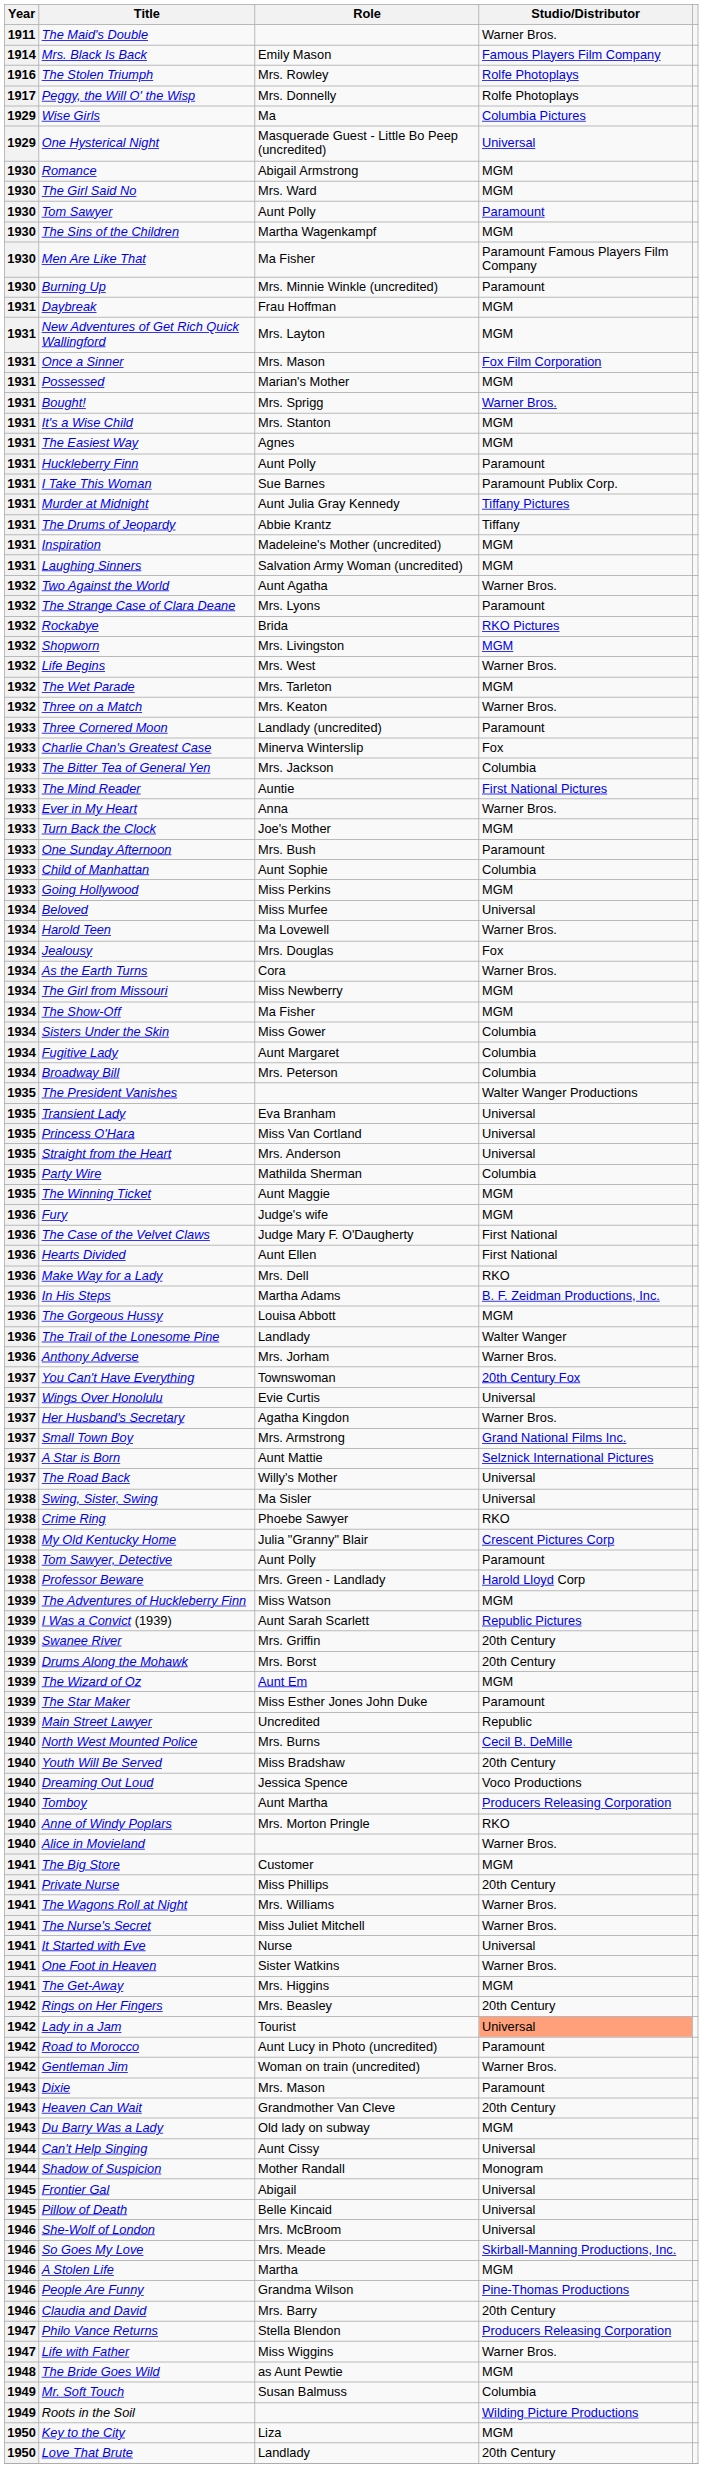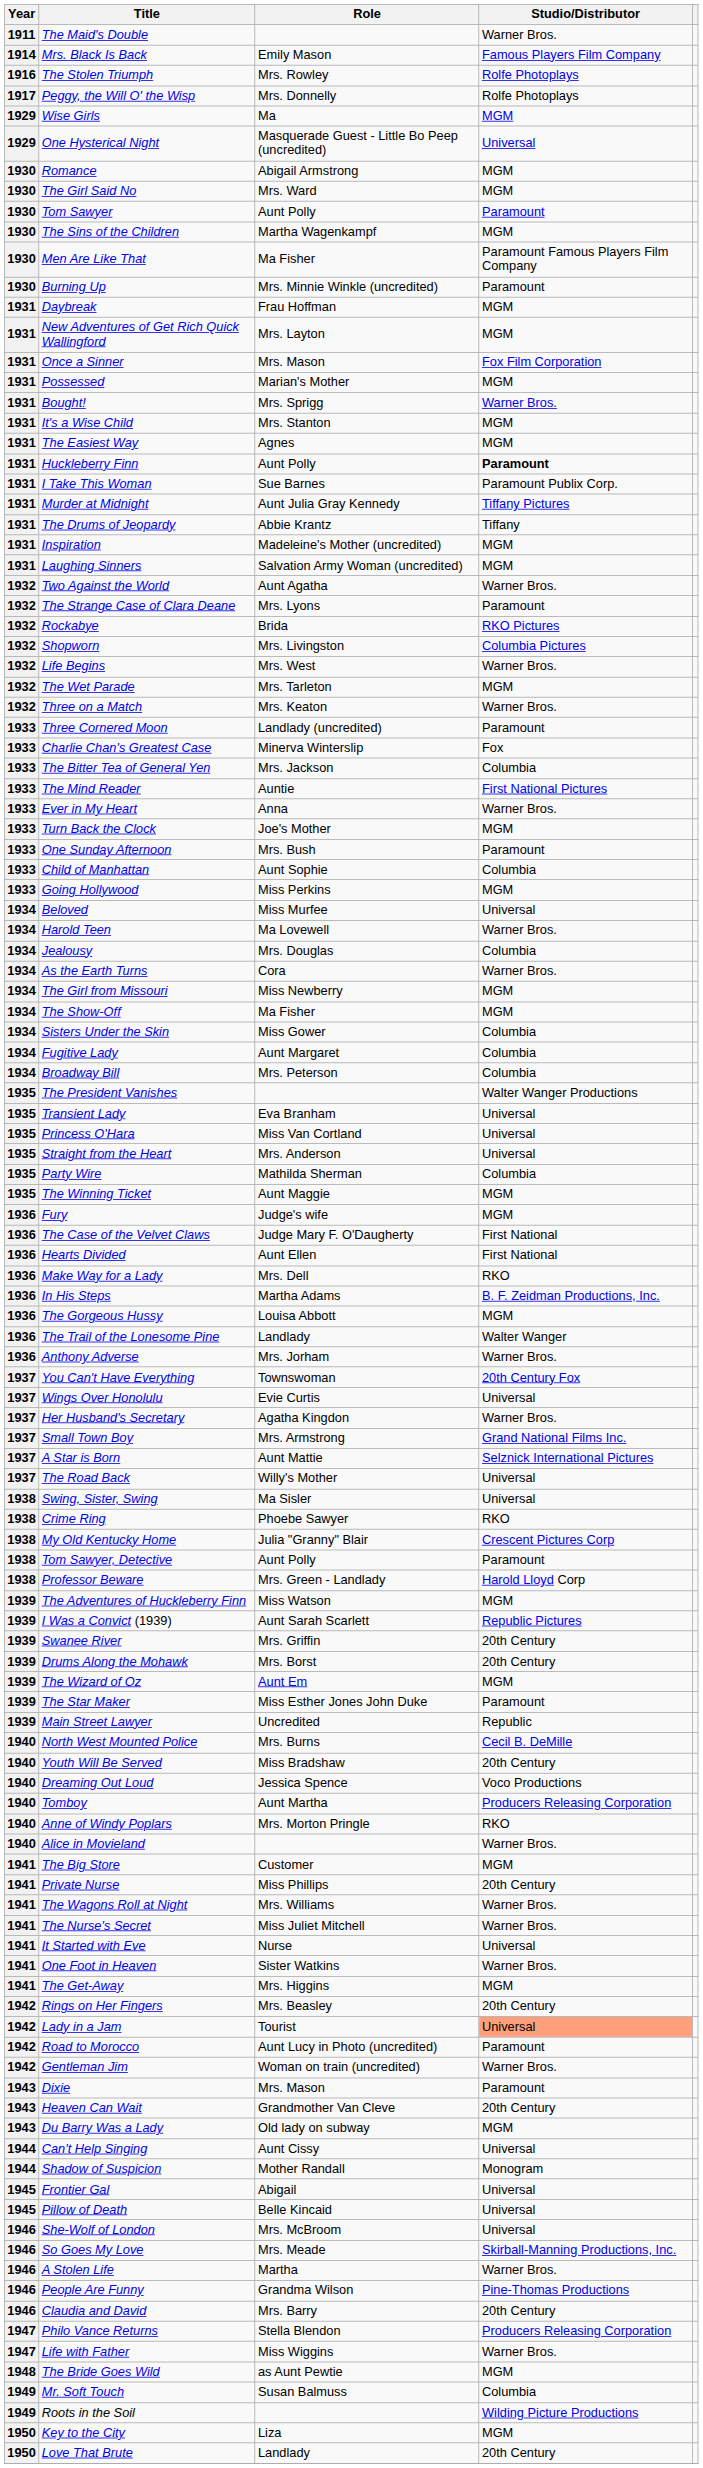Wise Girls | Studio/Distributor: Columbia Pictures -> MGM
Huckleberry Finn | Studio/Distributor: normal -> bold
Shopworn | Studio/Distributor: MGM -> Columbia Pictures
Jealousy | Studio/Distributor: Fox -> Columbia
A Stolen Life | Studio/Distributor: MGM -> Warner Bros.
